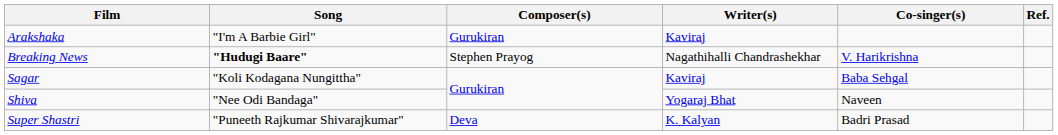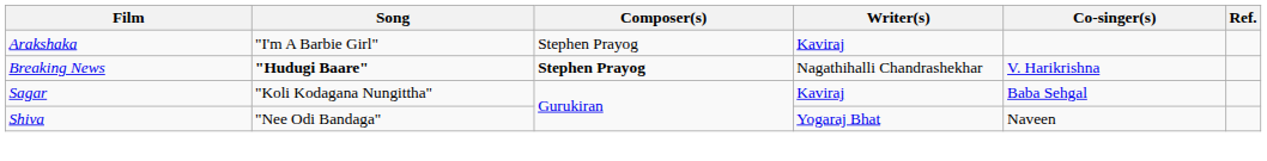Arakshaka | Composer(s): Gurukiran -> Stephen Prayog
Breaking News | Composer(s): normal -> bold
- row: Super Shastri | "Puneeth Rajkumar Shivarajkumar" | Deva | K. Kalyan | Badri Prasad
